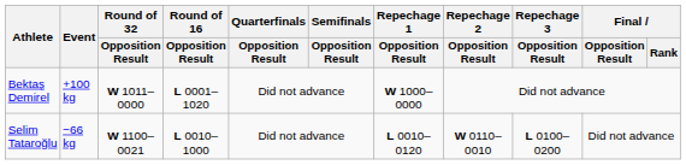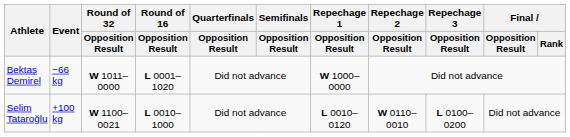Bektaş Demirel | Event: +100 kg -> −66 kg
Selim Tataroğlu | Event: −66 kg -> +100 kg
